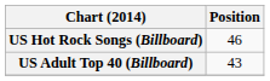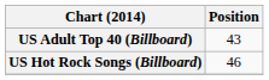rows swapped: US Hot Rock Songs (Billboard) <-> US Adult Top 40 (Billboard)
